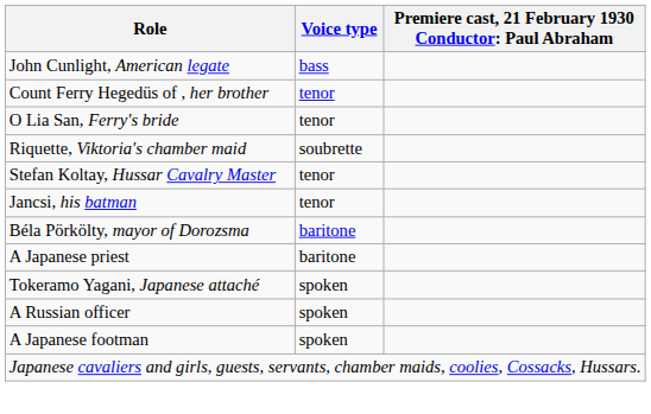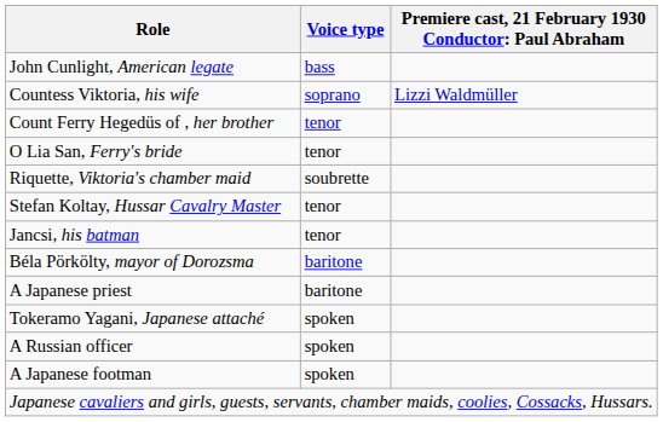+ row: Countess Viktoria, his wife | soprano | Lizzi Waldmüller
